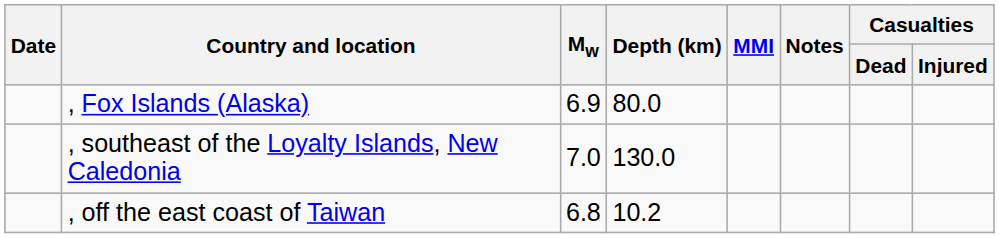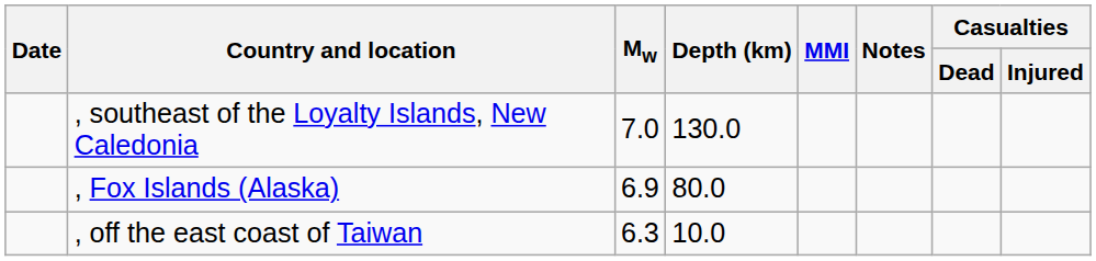rows swapped: , Fox Islands (Alaska) <-> , southeast of the Loyalty Islands, New Caledonia
, off the east coast of Taiwan | Mw: 6.8 -> 6.3
, off the east coast of Taiwan | Depth (km): 10.2 -> 10.0
